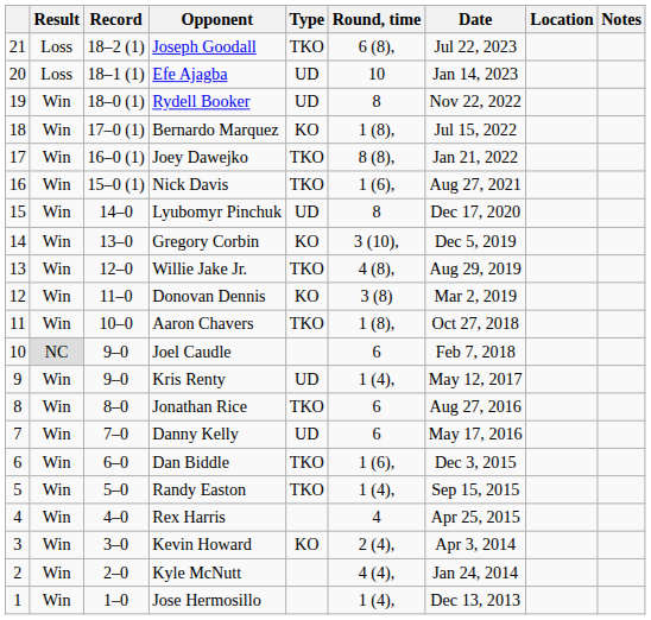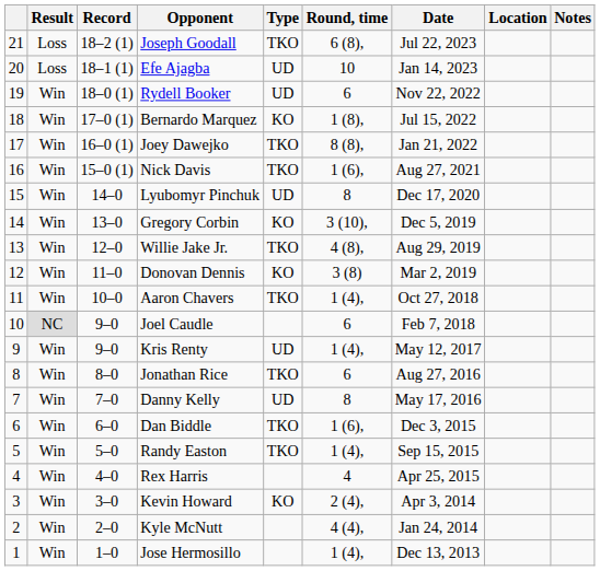Rydell Booker | Round, time: 8 -> 6
Aaron Chavers | Round, time: 1 (8), -> 1 (4),
Danny Kelly | Round, time: 6 -> 8
